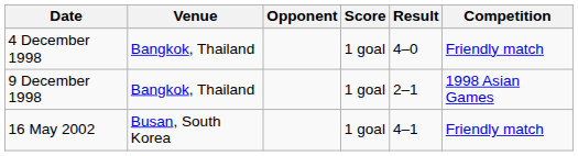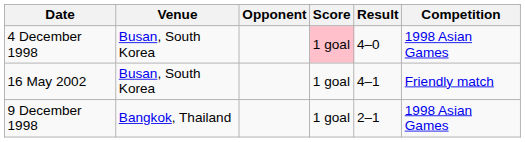4 December 1998 | Venue: Bangkok, Thailand -> Busan, South Korea
4 December 1998 | Score: no background -> pink background
4 December 1998 | Competition: Friendly match -> 1998 Asian Games
rows swapped: 9 December 1998 <-> 16 May 2002
